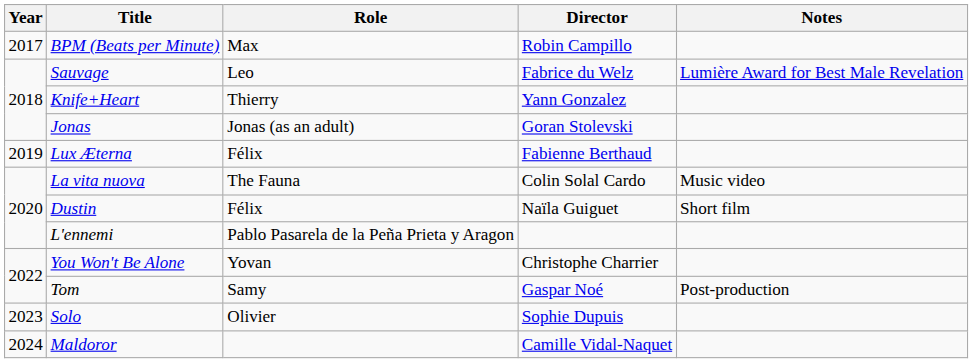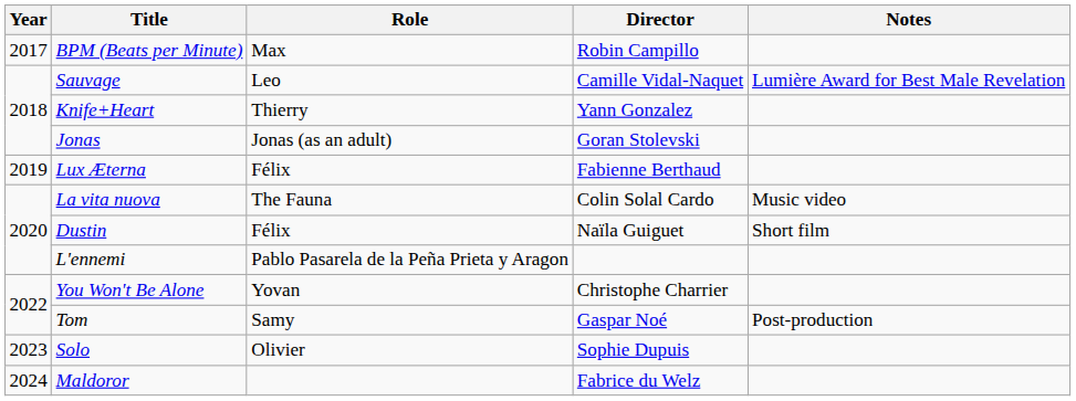Sauvage | Director: Fabrice du Welz -> Camille Vidal-Naquet
Maldoror | Director: Camille Vidal-Naquet -> Fabrice du Welz
